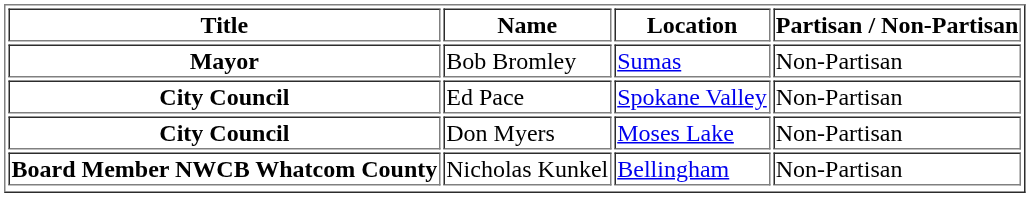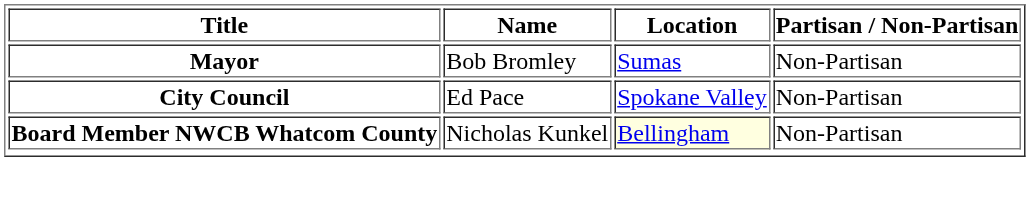- row: City Council | Don Myers | Moses Lake | Non-Partisan
Nicholas Kunkel | Location: no background -> lightyellow background
